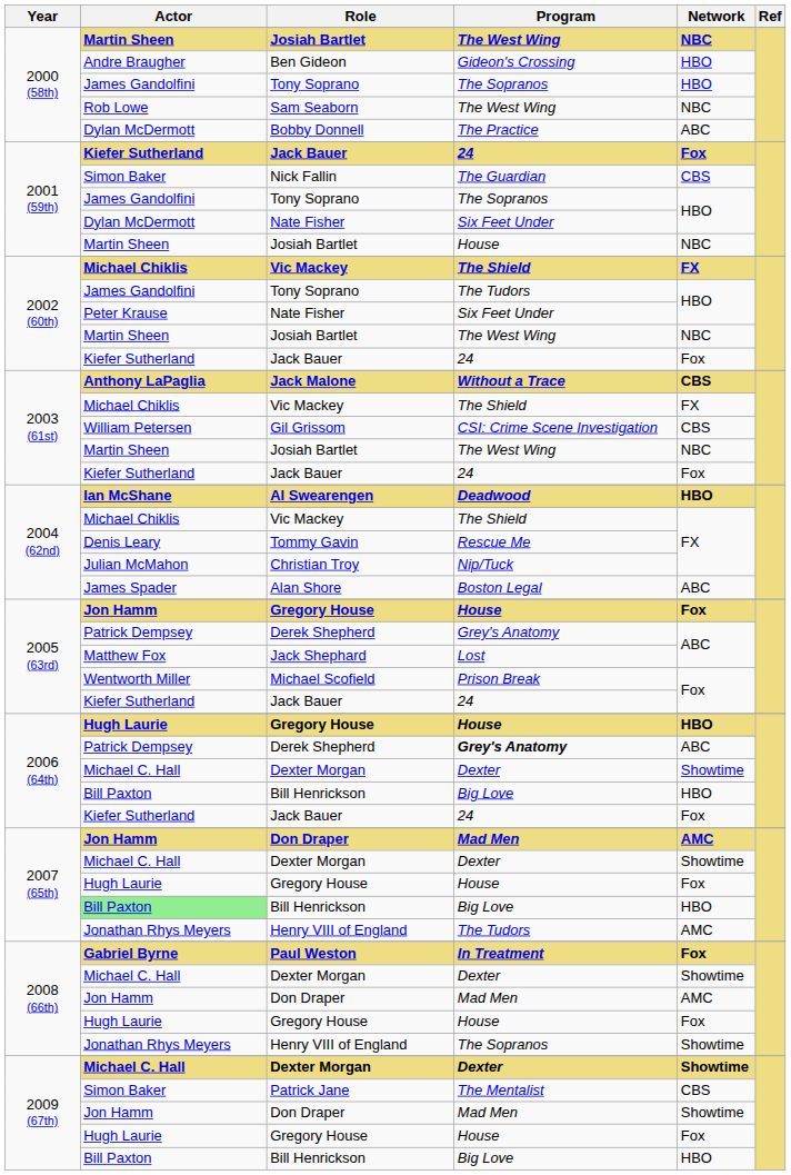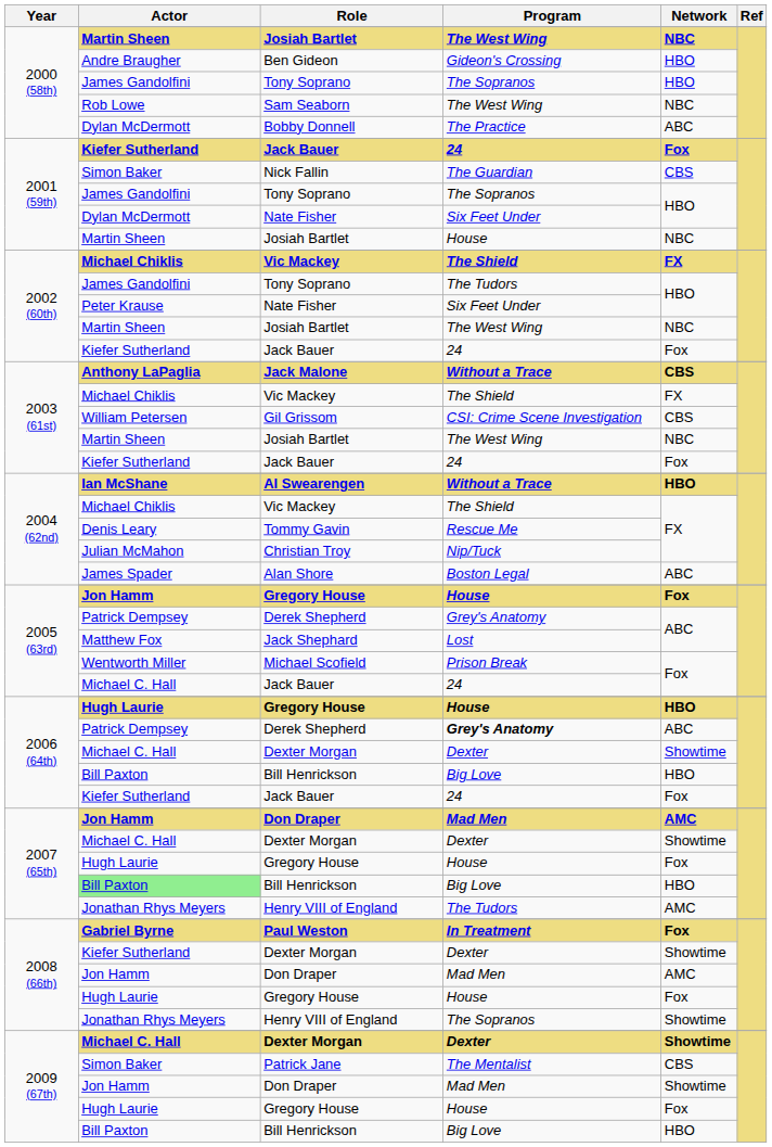Al Swearengen | Program: Deadwood -> Without a Trace
2005 (63rd) / Jack Bauer | Actor: Kiefer Sutherland -> Michael C. Hall
2008 (66th) / Dexter Morgan | Actor: Michael C. Hall -> Kiefer Sutherland
